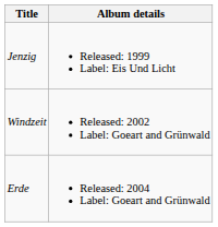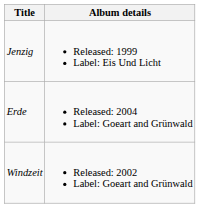rows swapped: Windzeit <-> Erde
